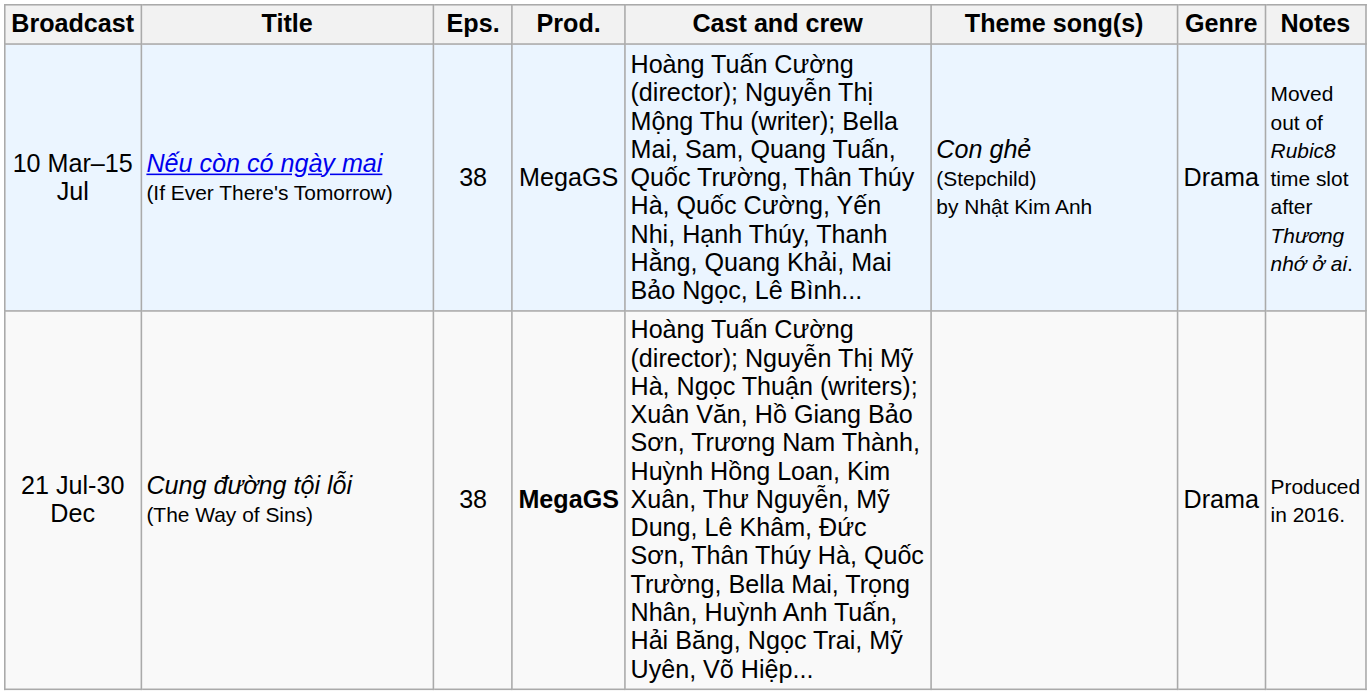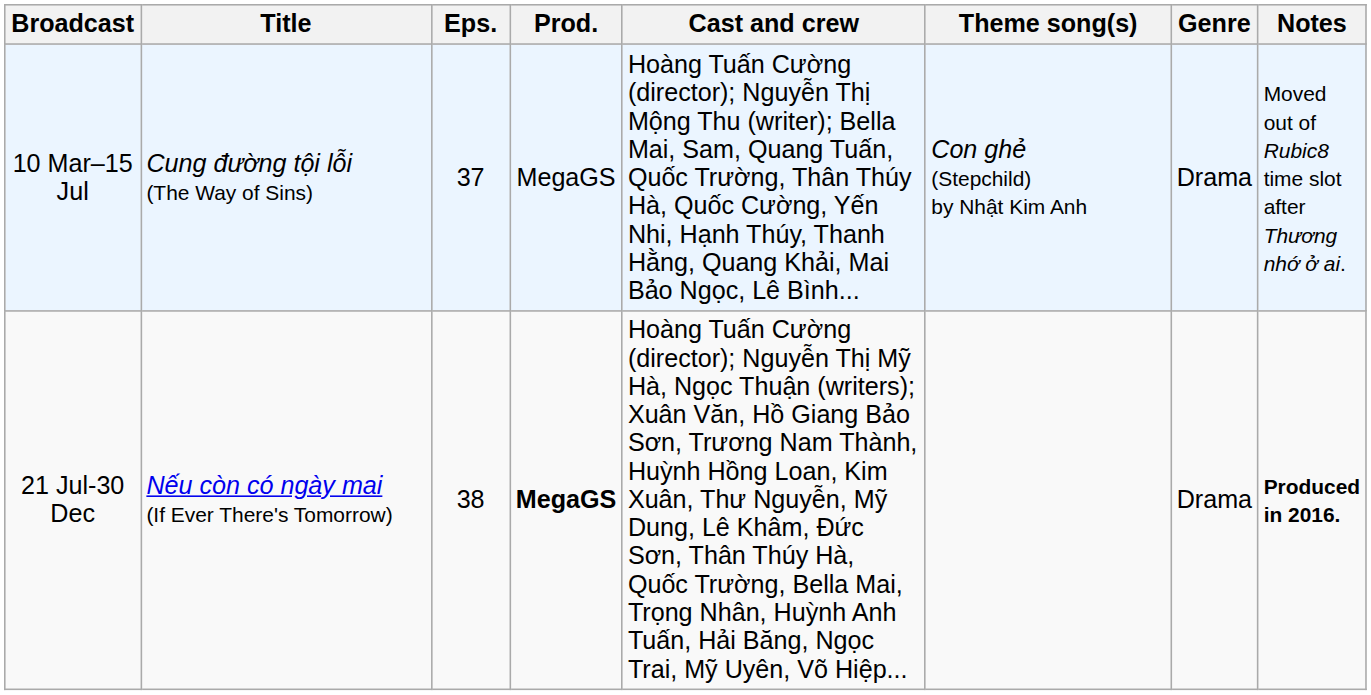10 Mar–15 Jul | Title: Nếu còn có ngày mai (If Ever There's Tomorrow) -> Cung đường tội lỗi (The Way of Sins)
10 Mar–15 Jul | Eps.: 38 -> 37
21 Jul-30 Dec | Title: Cung đường tội lỗi (The Way of Sins) -> Nếu còn có ngày mai (If Ever There's Tomorrow)
21 Jul-30 Dec | Notes: normal -> bold
